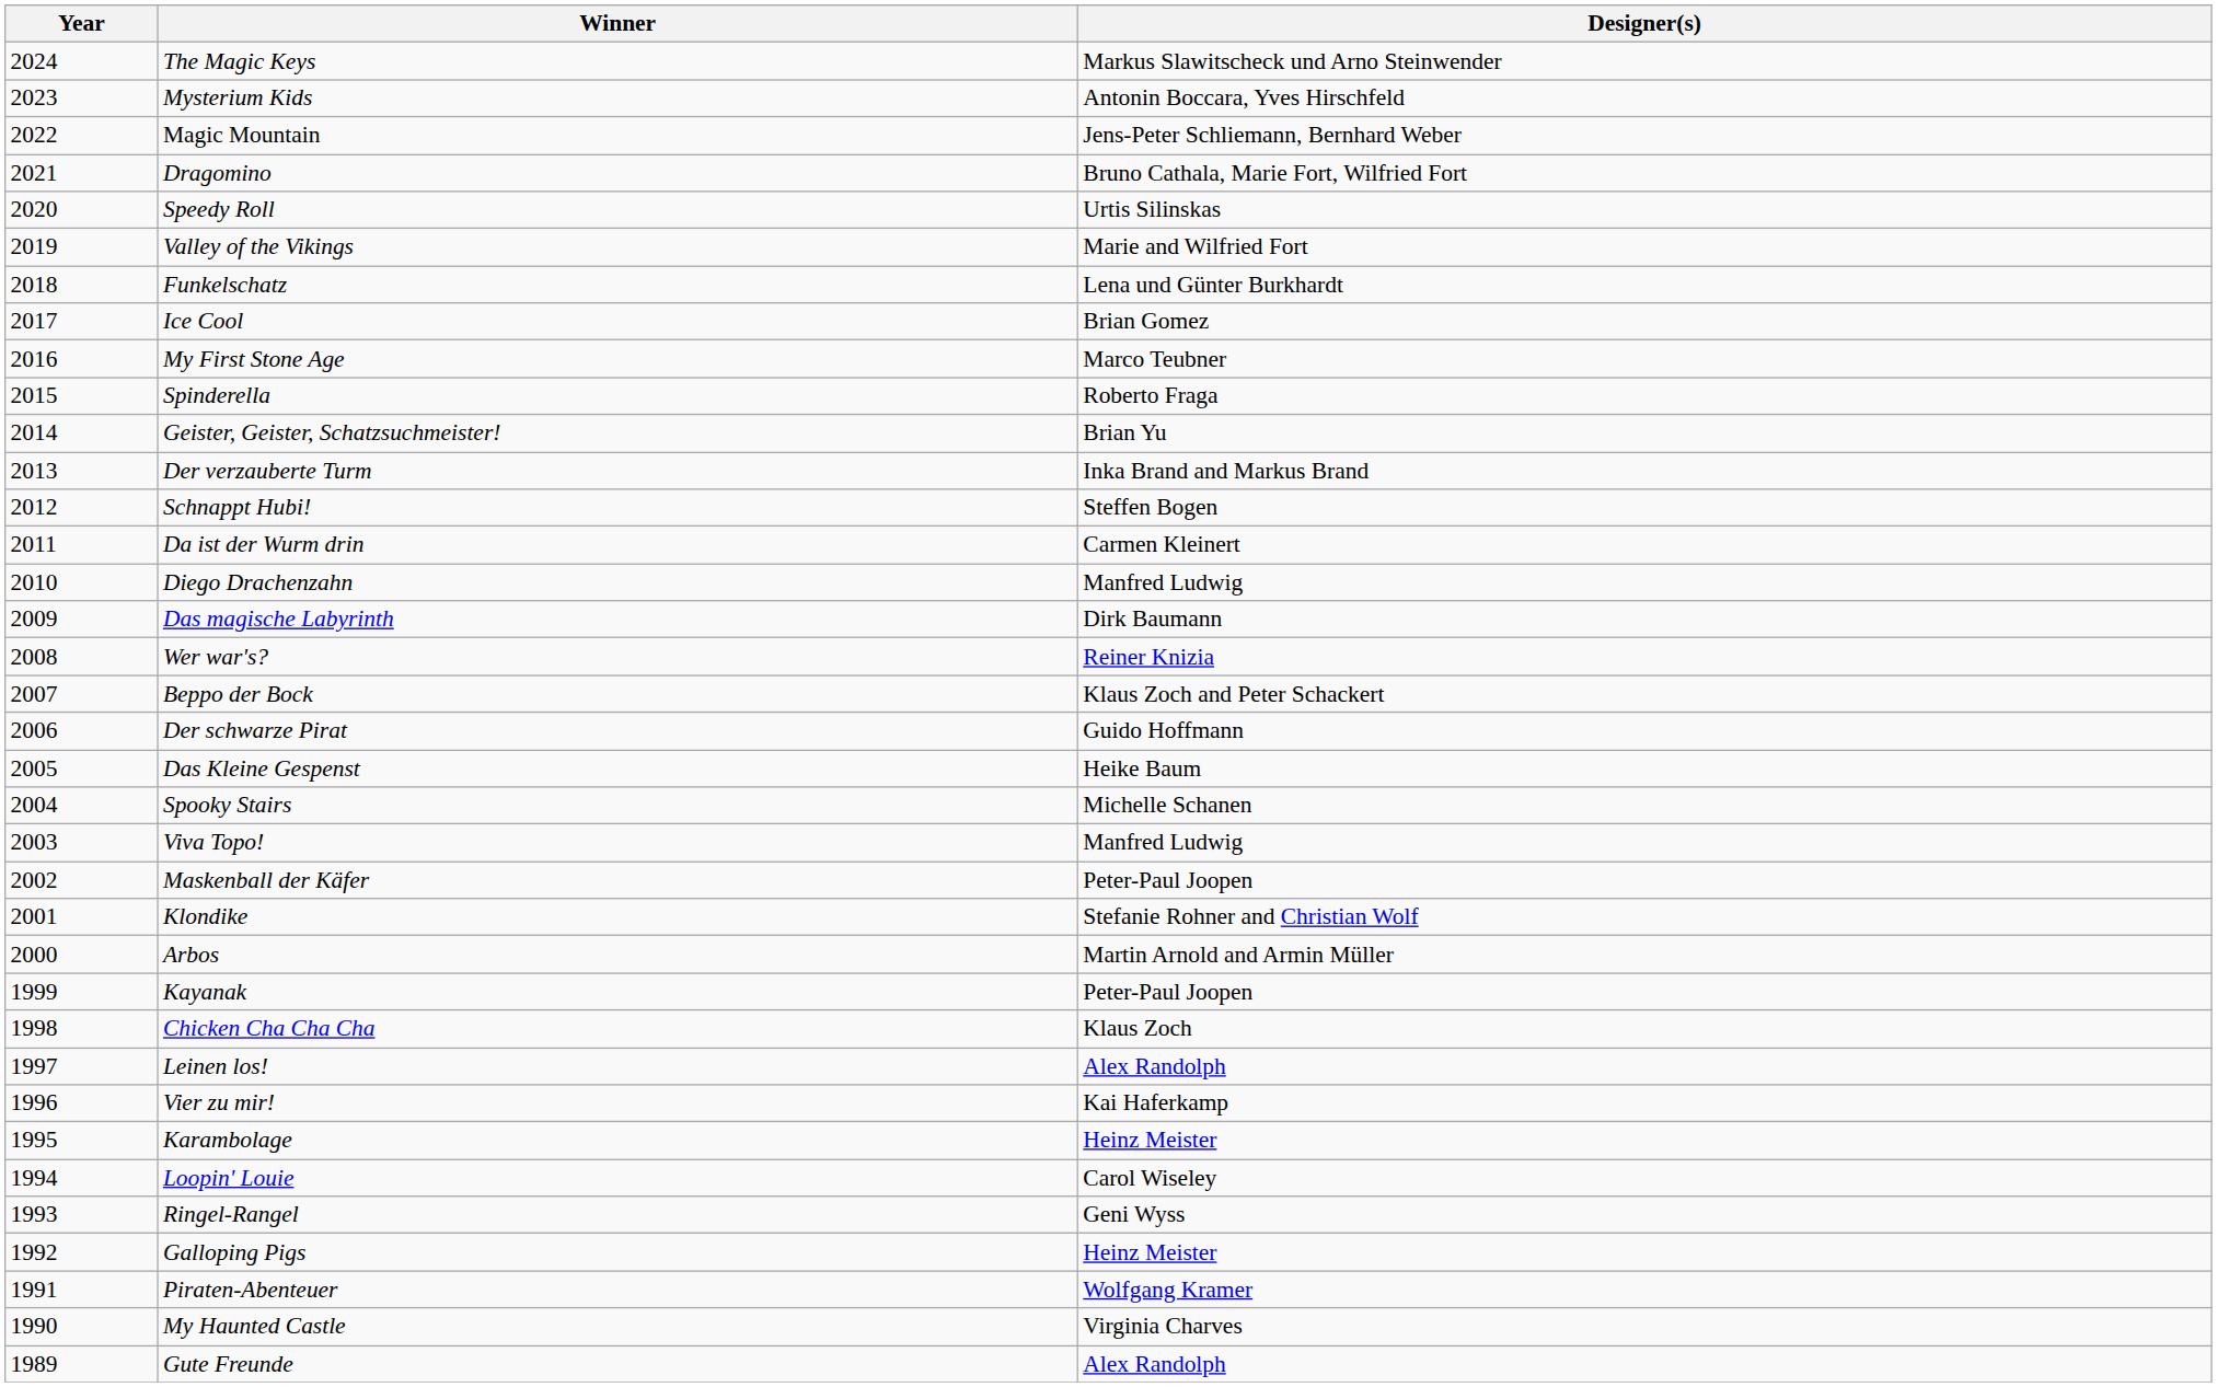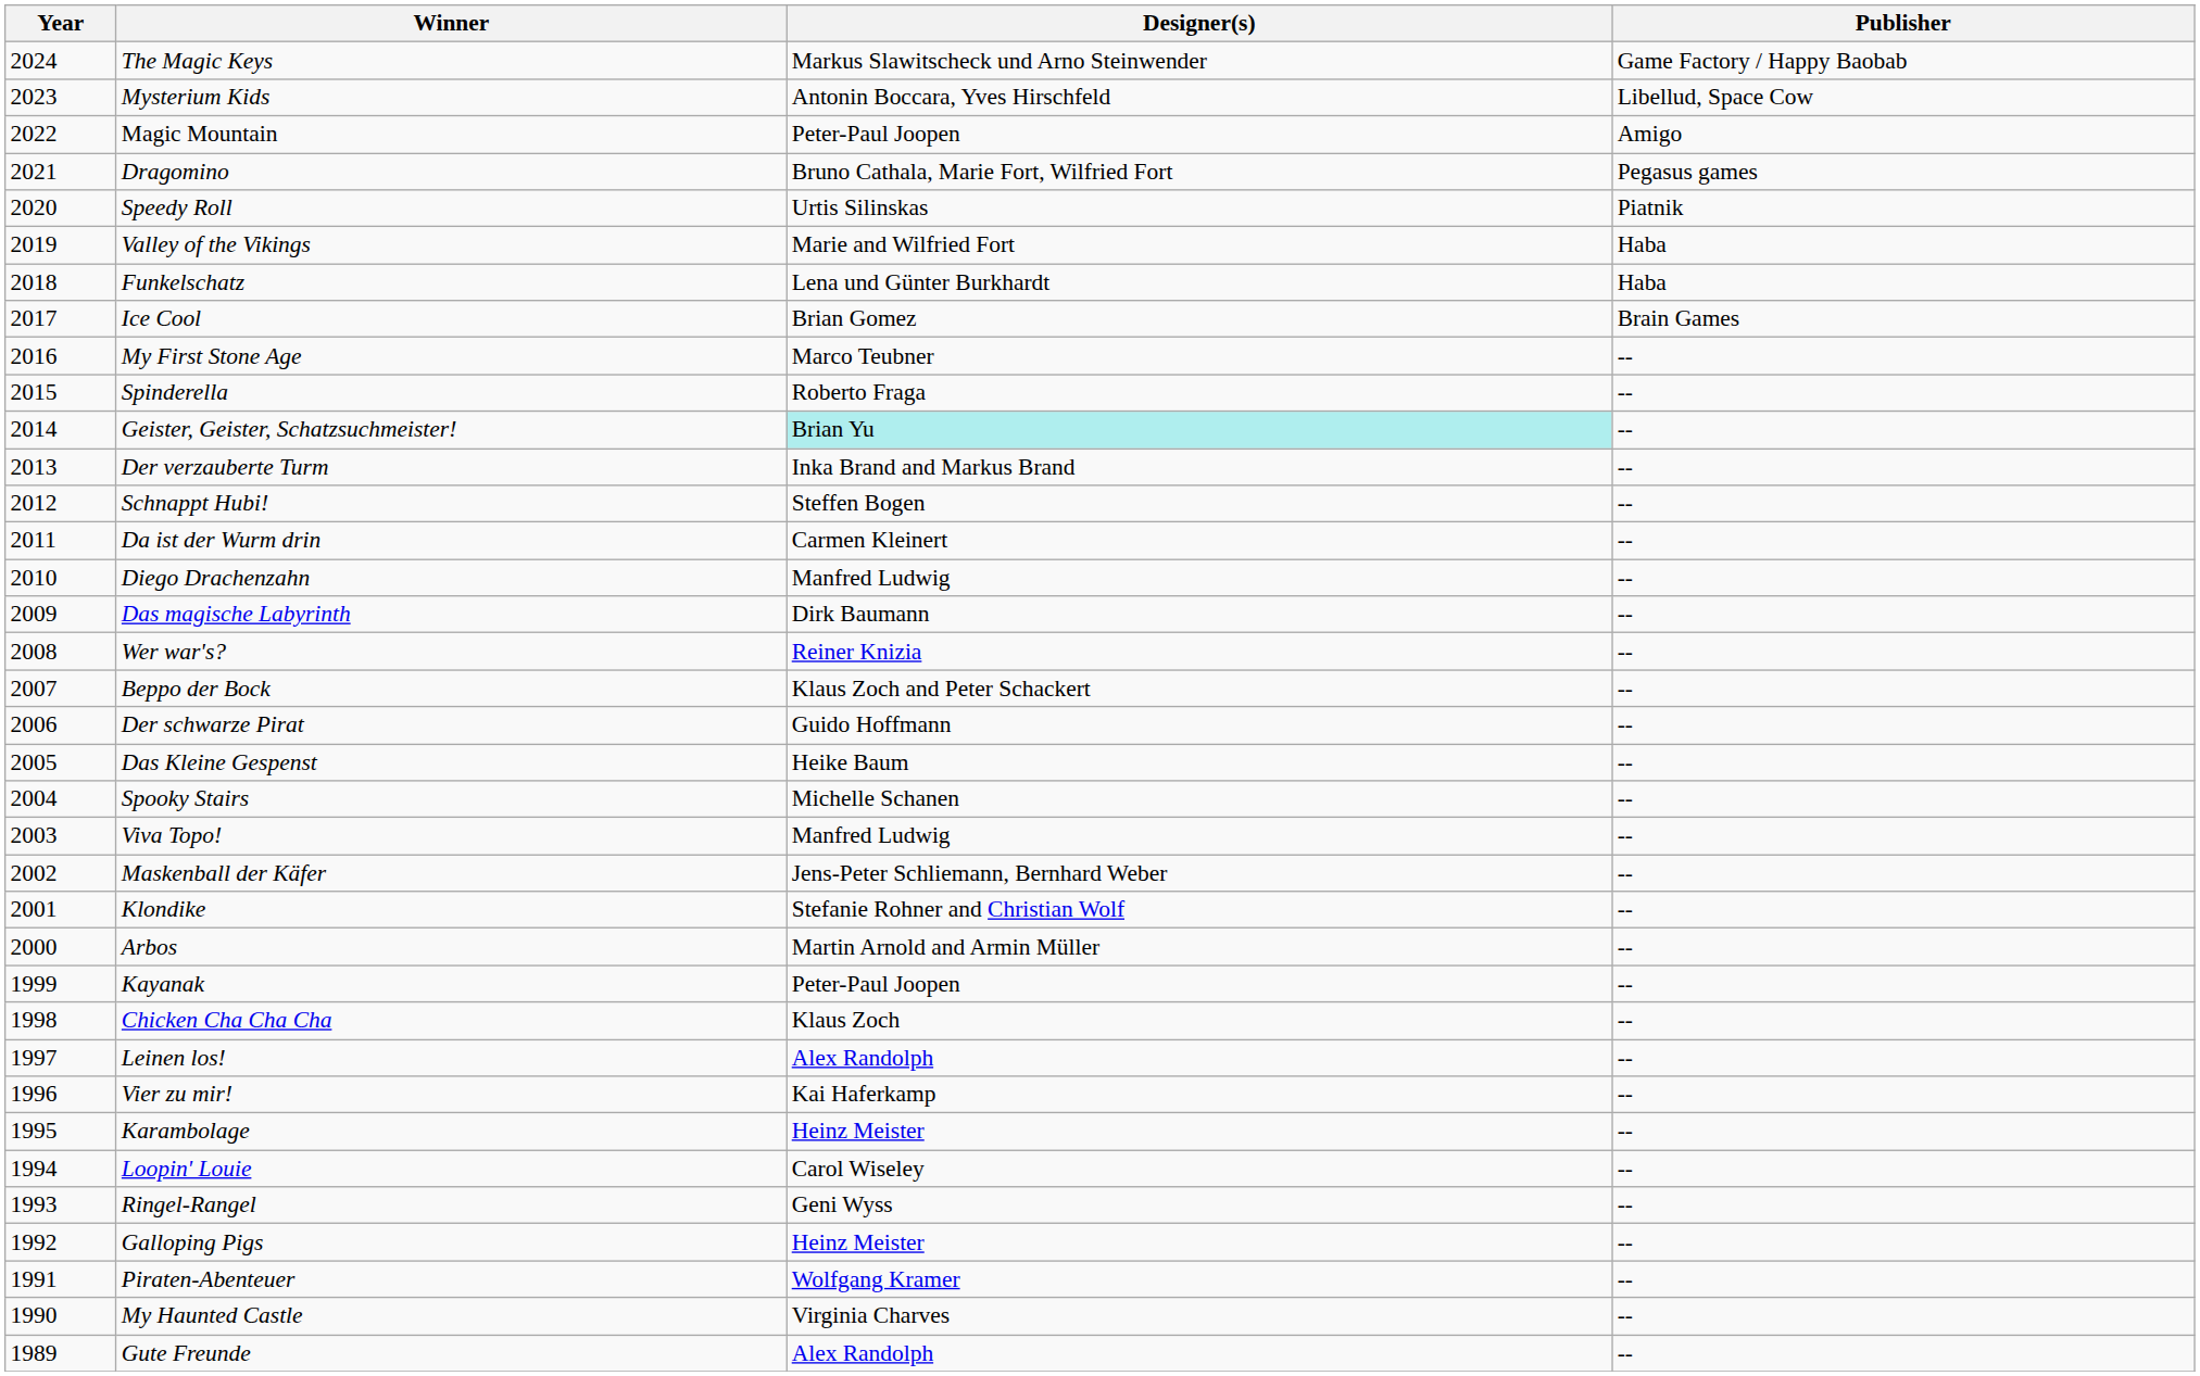+ column: Publisher | Game Factory / Happy Baobab | Libellud, Space Cow | Amigo | Pegasus games | Piatnik | Haba | Haba | Brain Games | -- | -- | -- | -- | -- | -- | -- | -- | -- | -- | -- | -- | -- | -- | -- | -- | -- | -- | -- | -- | -- | -- | -- | -- | -- | -- | -- | --
Magic Mountain | Designer(s): Jens-Peter Schliemann, Bernhard Weber -> Peter-Paul Joopen
Geister, Geister, Schatzsuchmeister! | Designer(s): no background -> paleturquoise background
Maskenball der Käfer | Designer(s): Peter-Paul Joopen -> Jens-Peter Schliemann, Bernhard Weber
